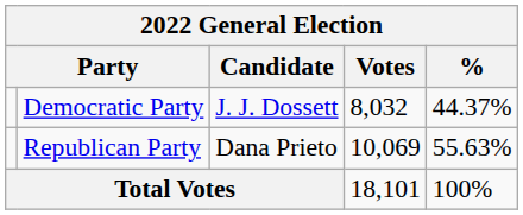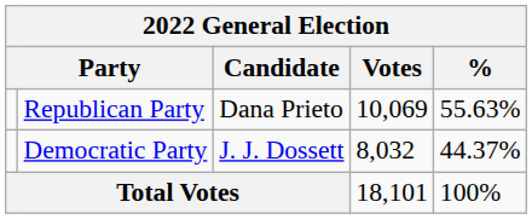rows swapped: Democratic Party <-> Republican Party
